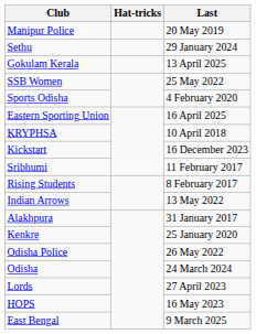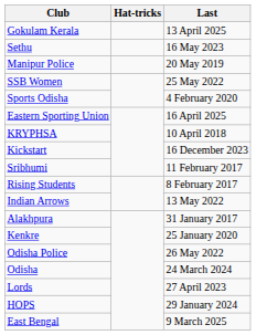rows swapped: Gokulam Kerala <-> Manipur Police
Sethu | Last: 29 January 2024 -> 16 May 2023
HOPS | Last: 16 May 2023 -> 29 January 2024
